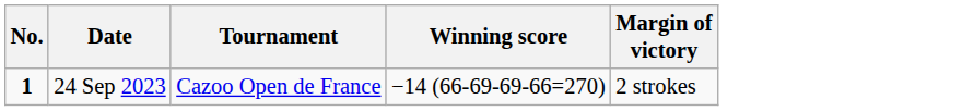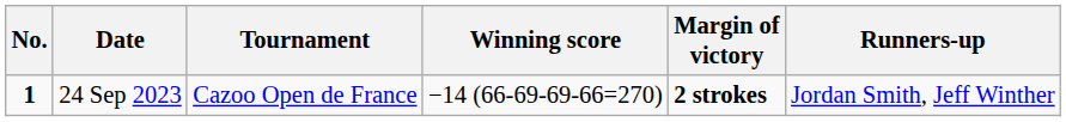+ column: Runners-up | Jordan Smith, Jeff Winther
24 Sep 2023 | Margin of victory: normal -> bold
